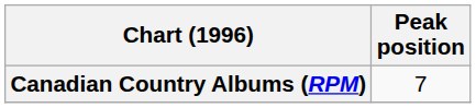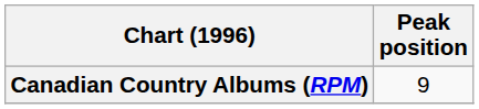Canadian Country Albums (RPM) | Peak position: 7 -> 9
